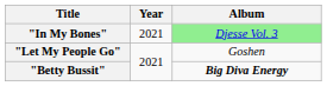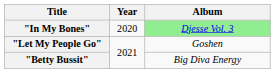"In My Bones" | Year: 2021 -> 2020
"Betty Bussit" | Album: bold -> normal
